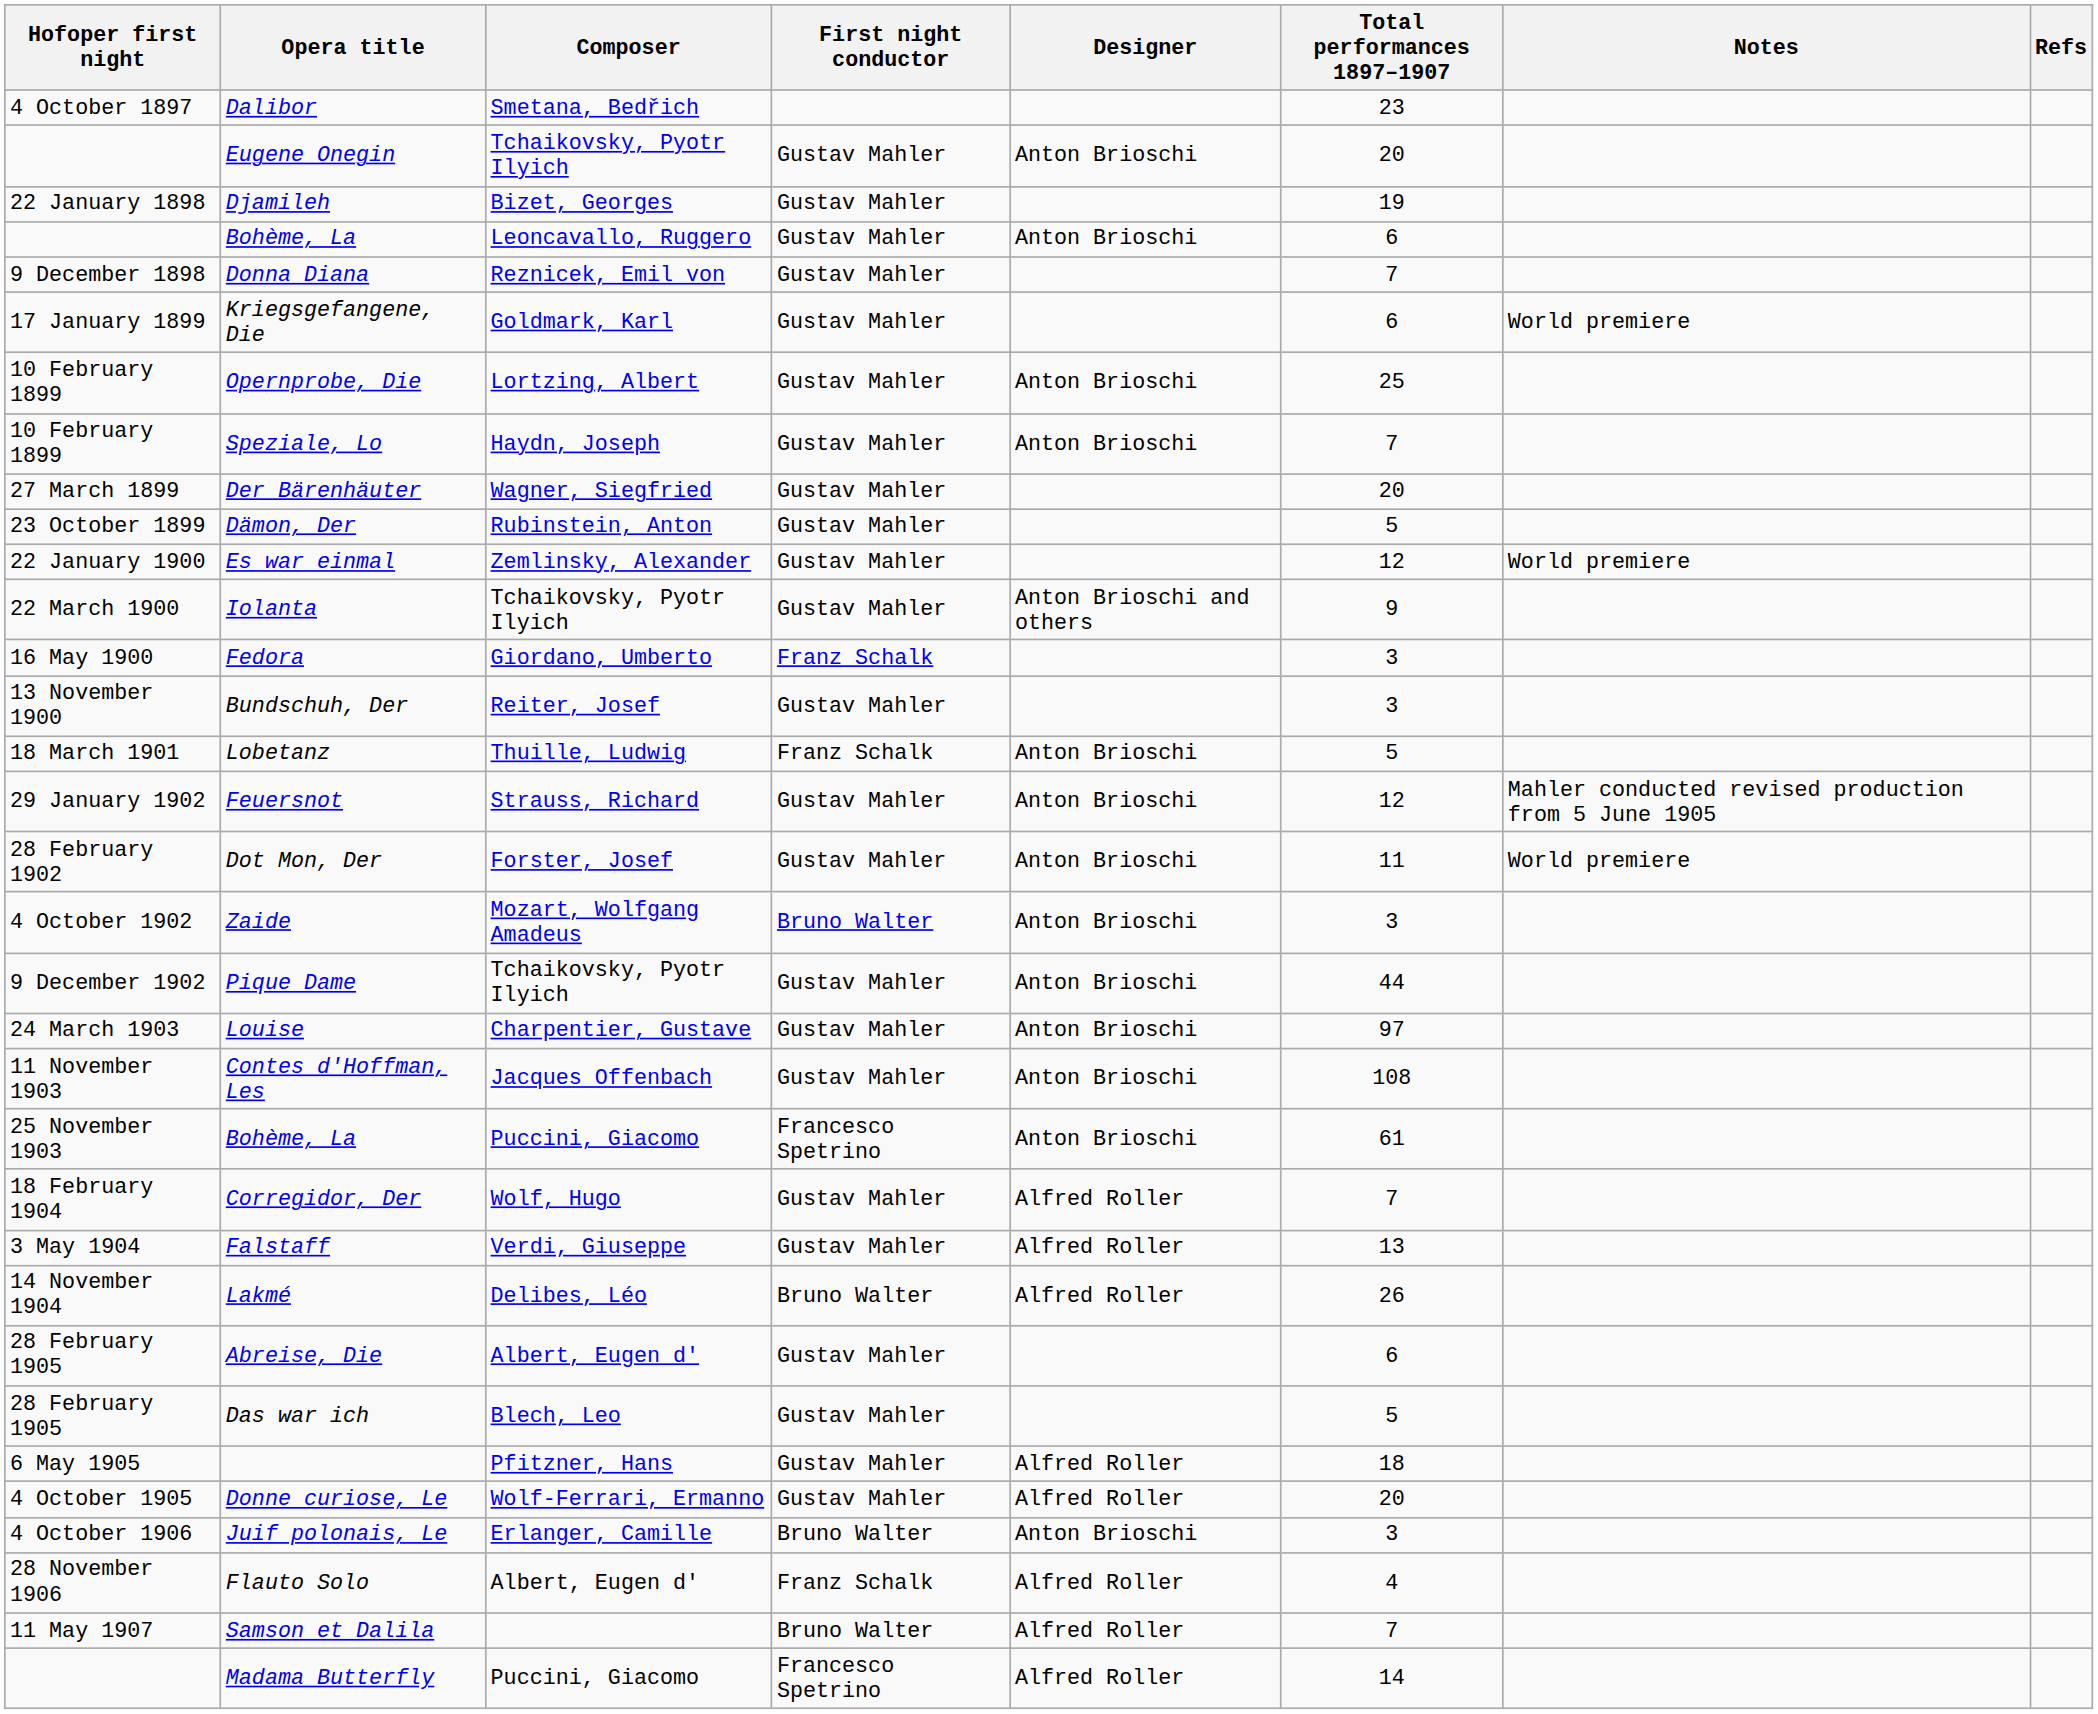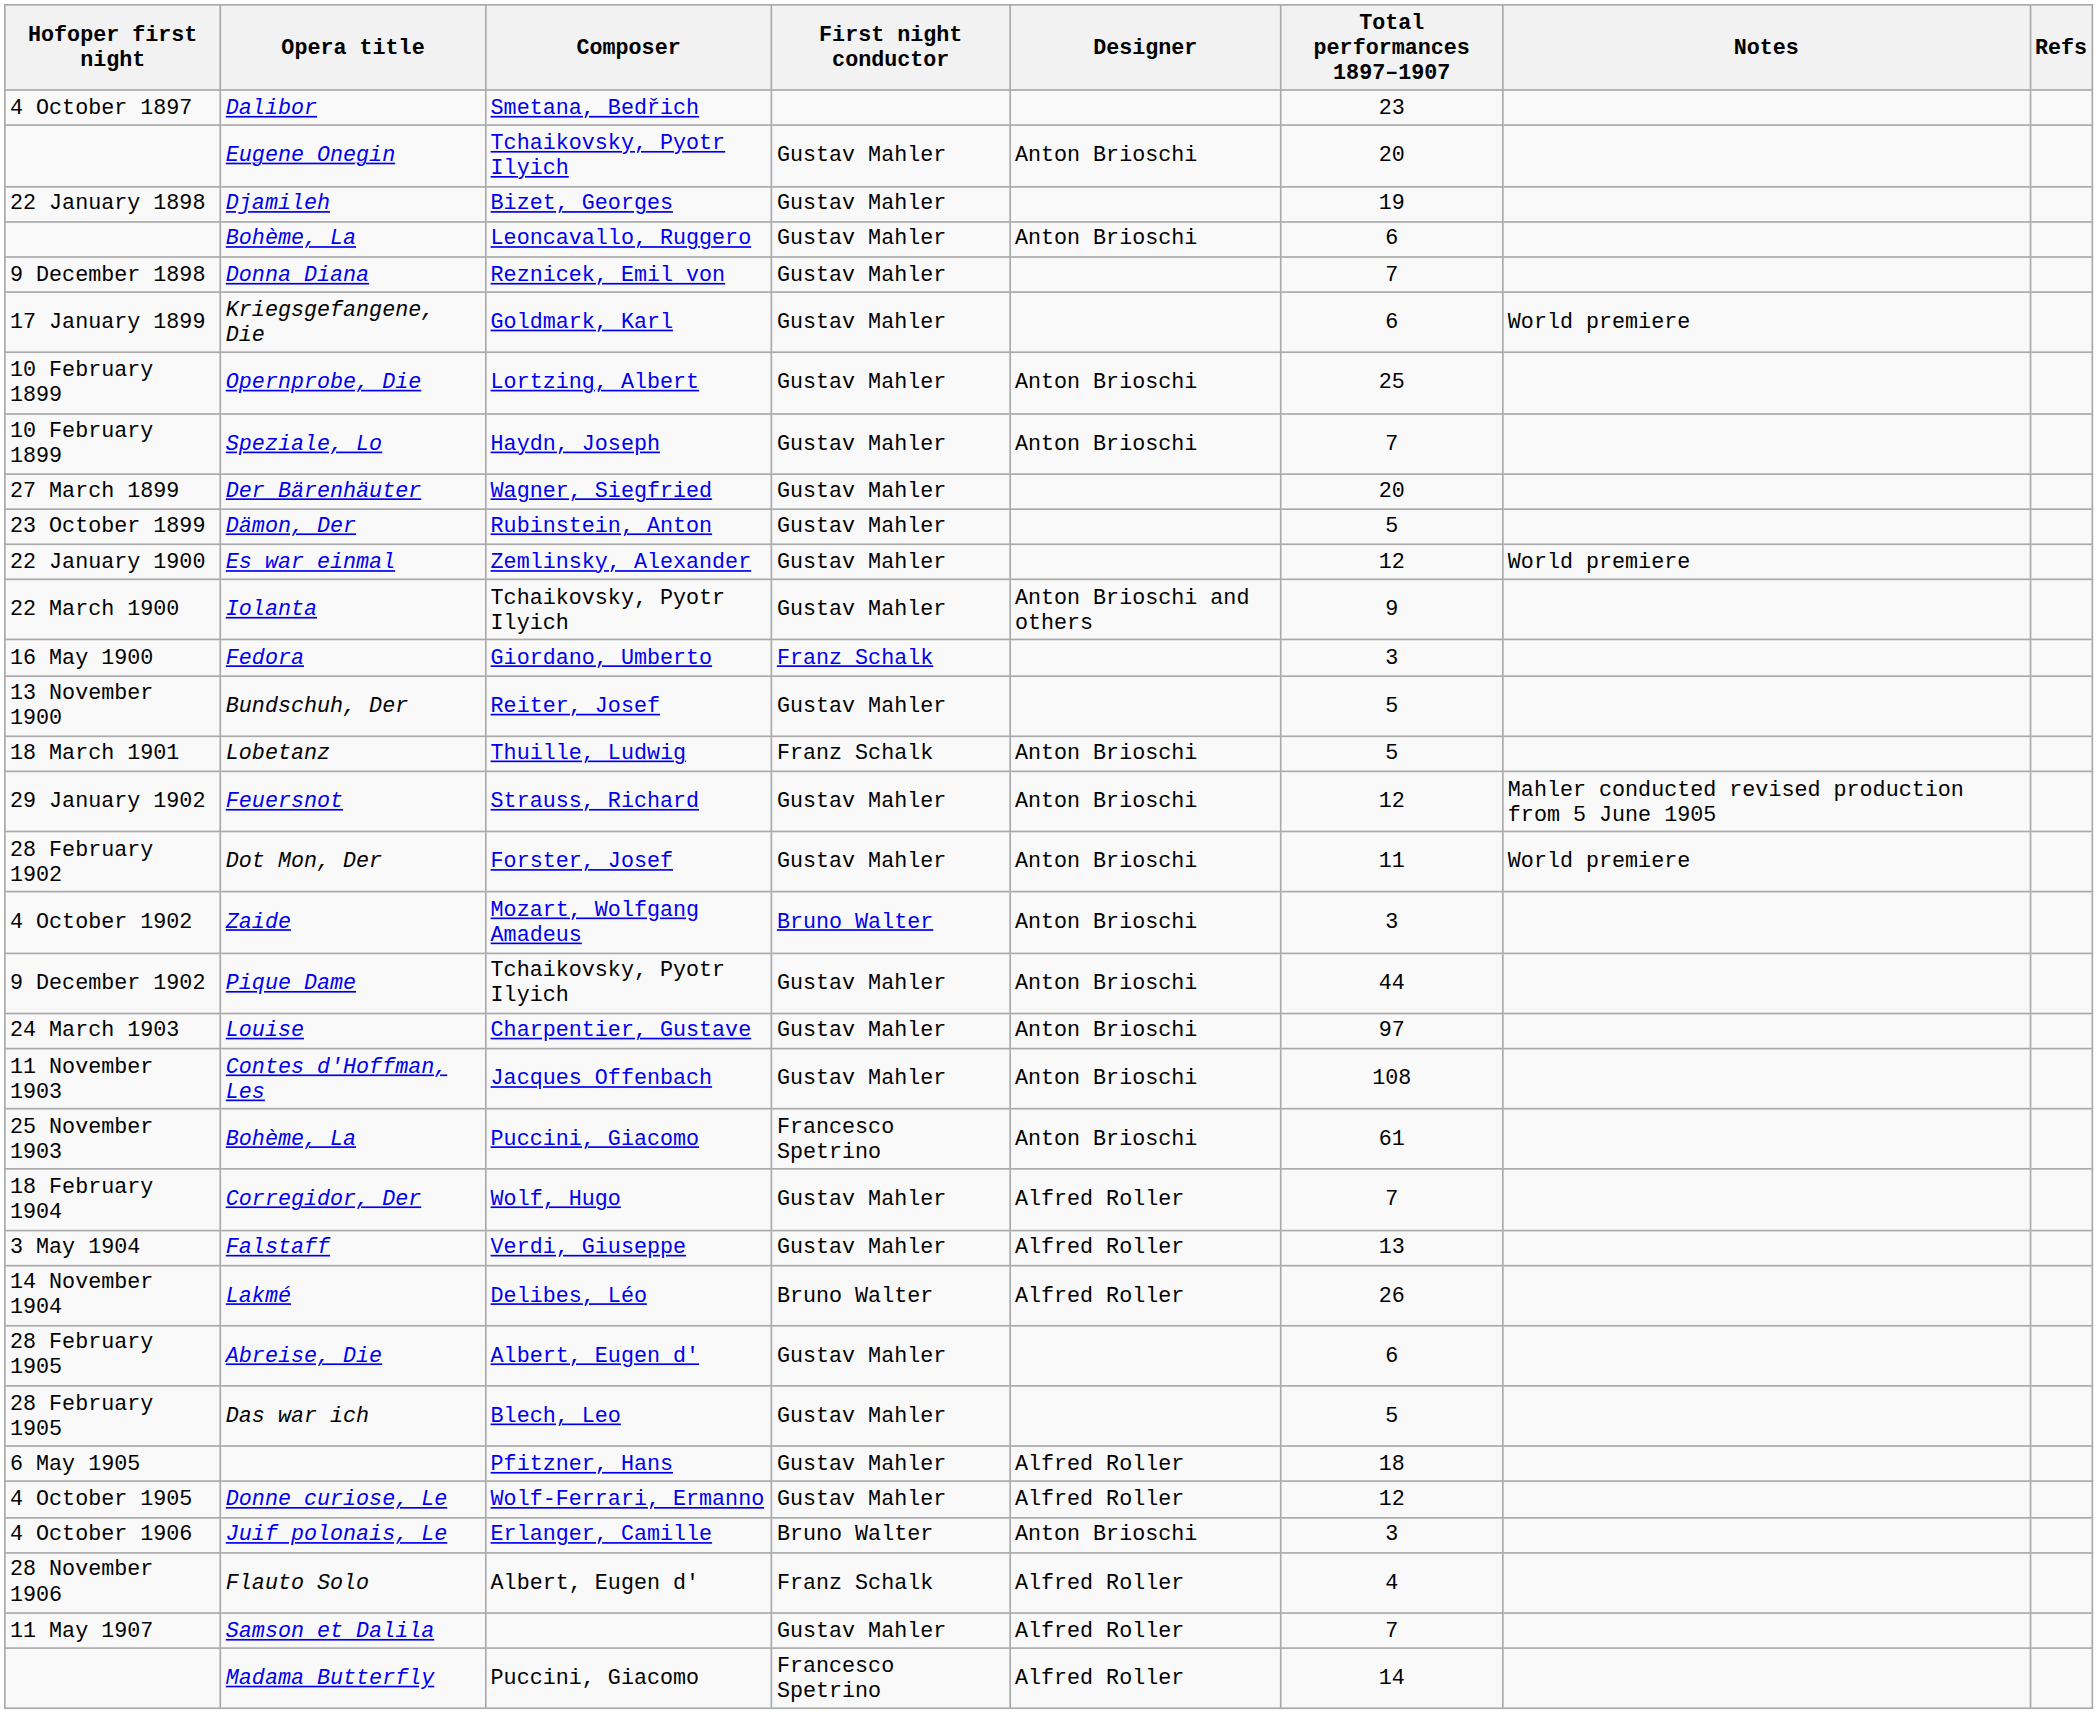Bundschuh, Der | Total performances 1897–1907: 3 -> 5
Donne curiose, Le | Total performances 1897–1907: 20 -> 12
Samson et Dalila | First night conductor: Bruno Walter -> Gustav Mahler
